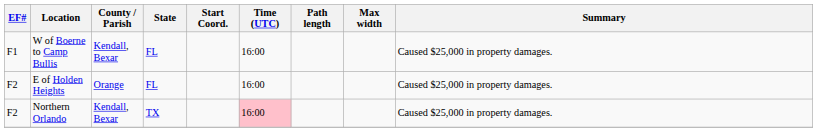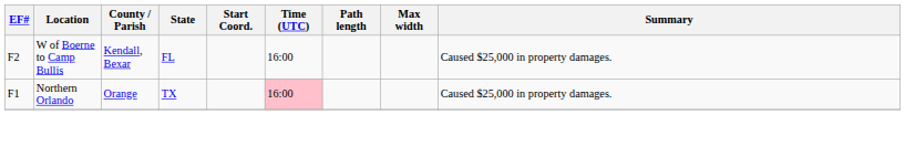W of Boerne to Camp Bullis | EF#: F1 -> F2
- row: F2 | E of Holden Heights | Orange | FL | 16:00 | Caused $25,000 in property damages.
Northern Orlando | EF#: F2 -> F1
Northern Orlando | County / Parish: Kendall, Bexar -> Orange
